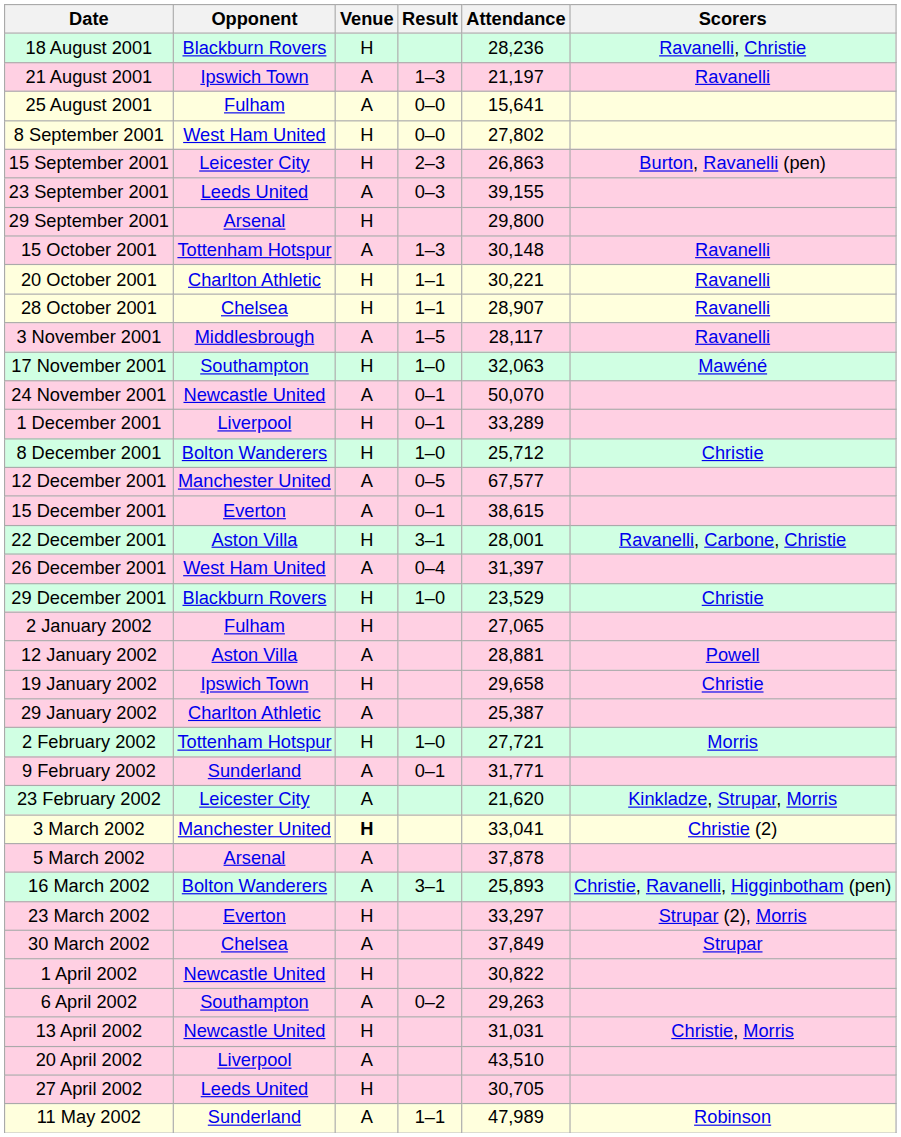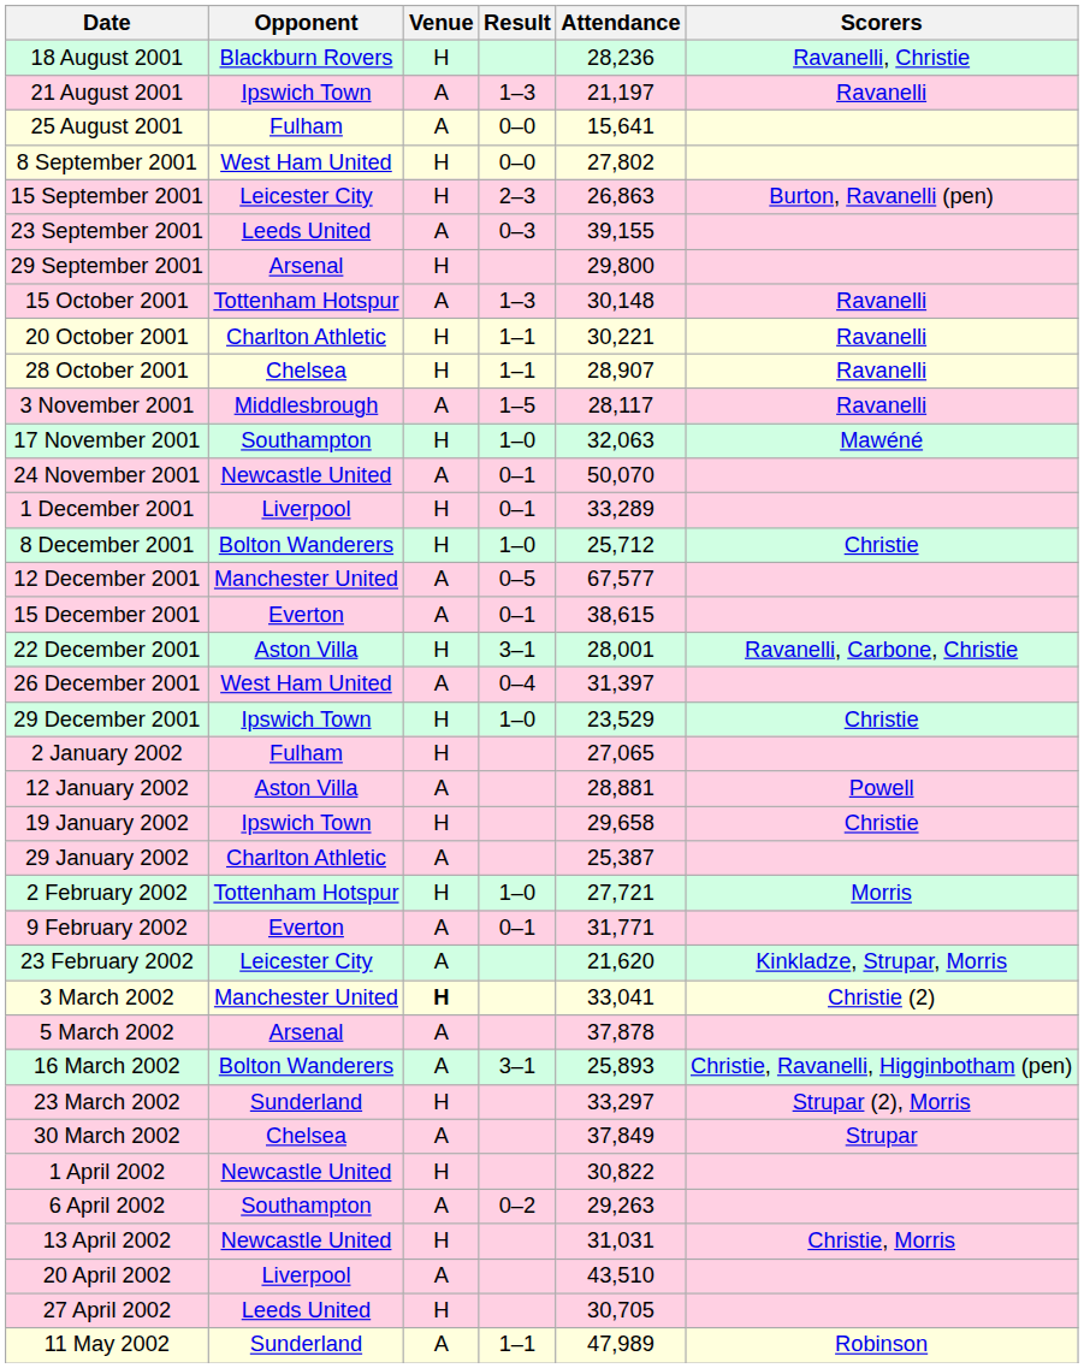29 December 2001 | Opponent: Blackburn Rovers -> Ipswich Town
9 February 2002 | Opponent: Sunderland -> Everton
23 March 2002 | Opponent: Everton -> Sunderland
